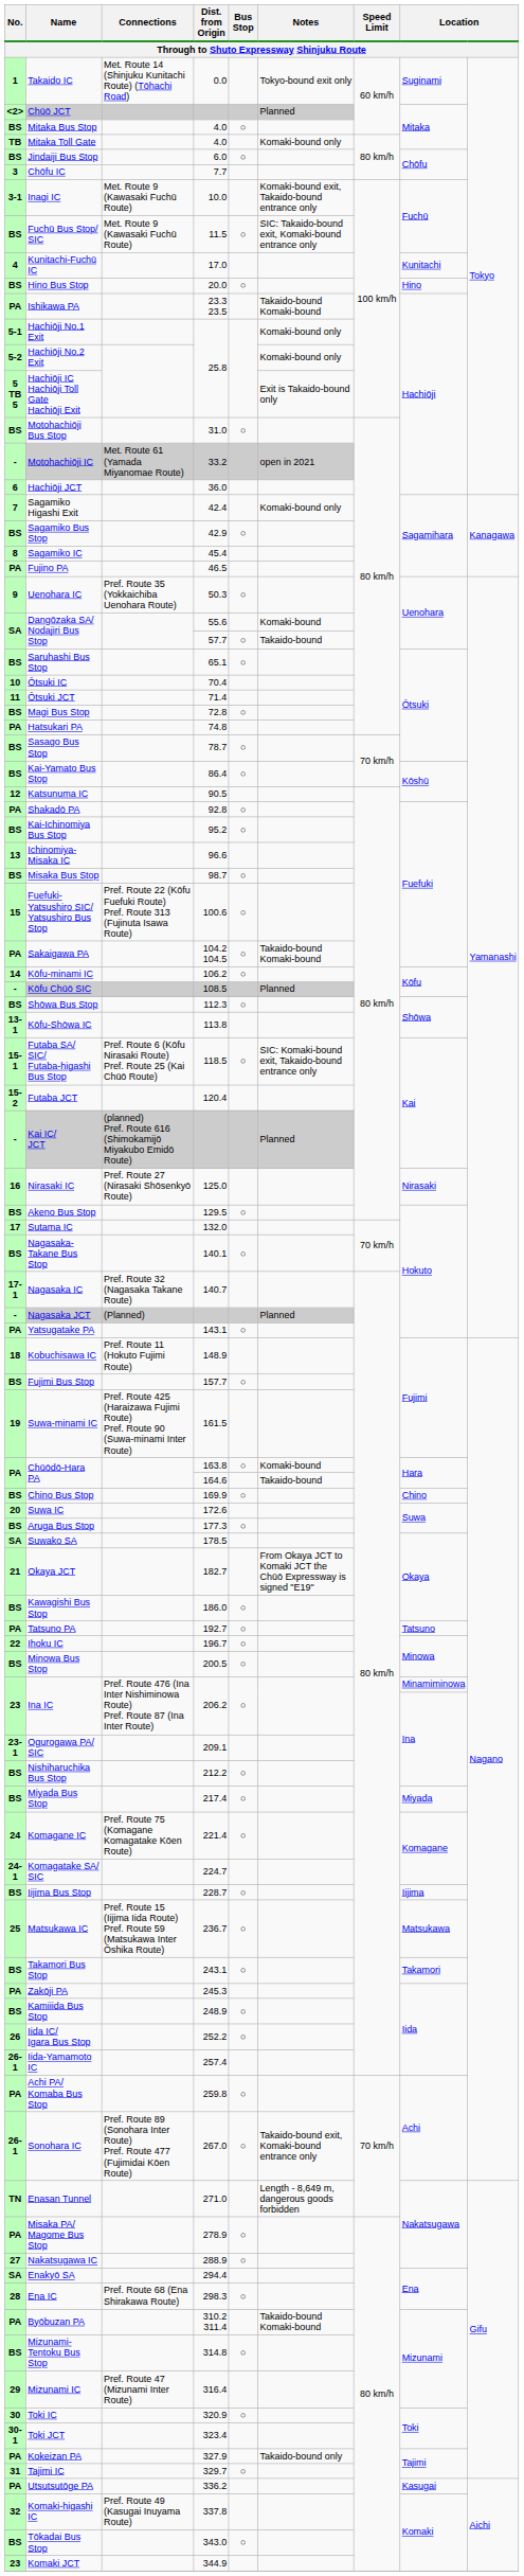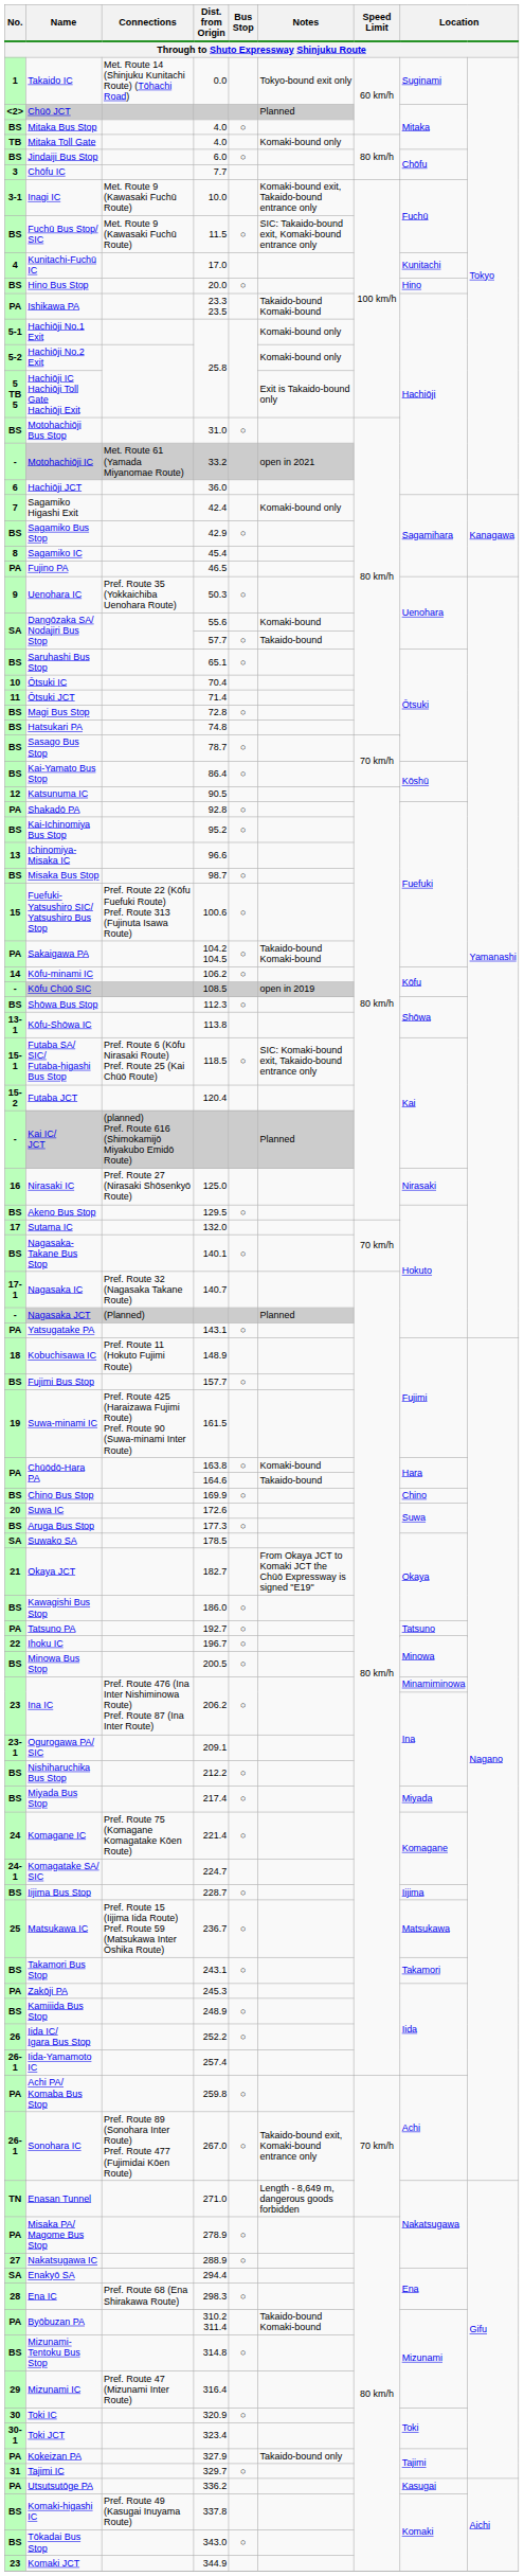Hatsukari PA | No.: PA -> BS
Kōfu Chūō SIC | Notes: Planned -> open in 2019
Komaki-higashi IC | No.: 32 -> BS
